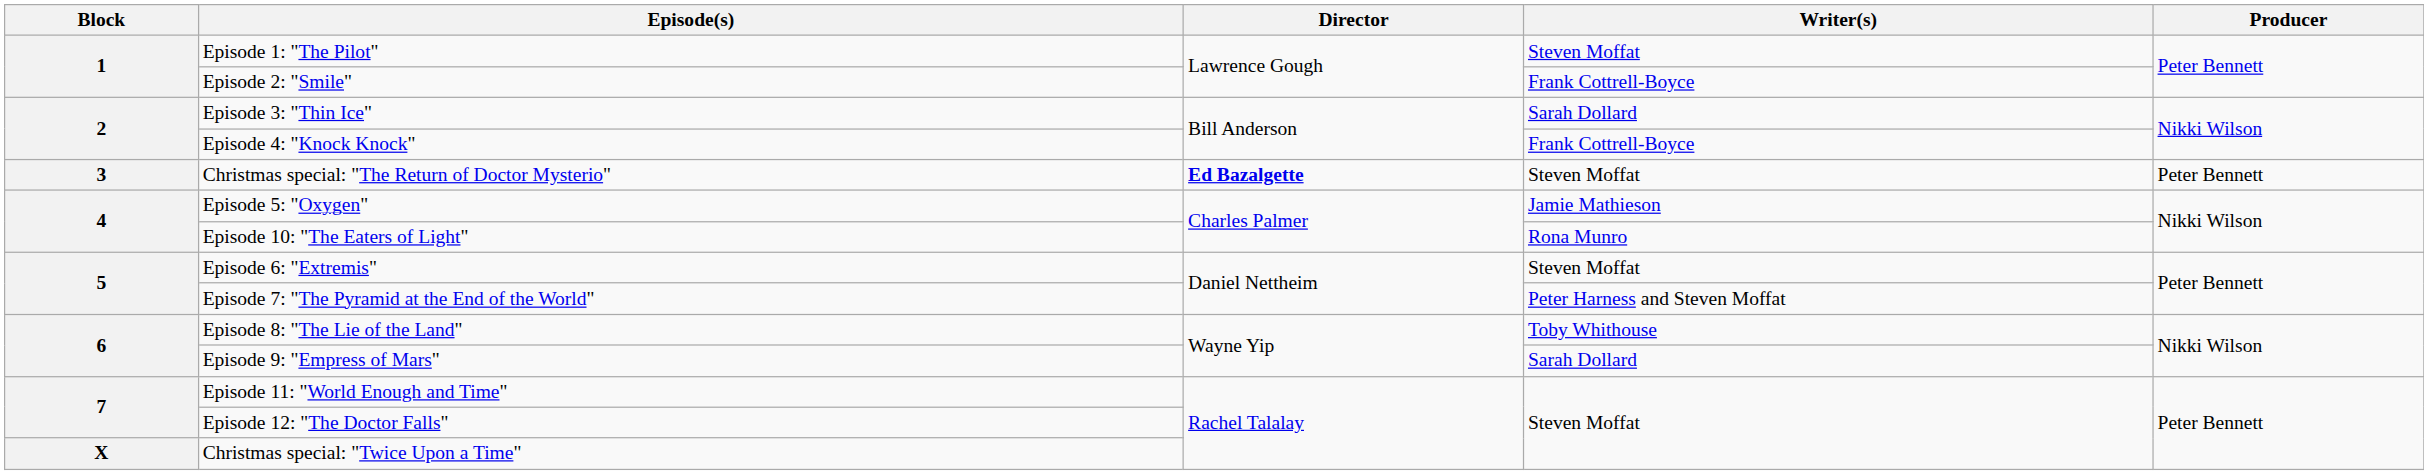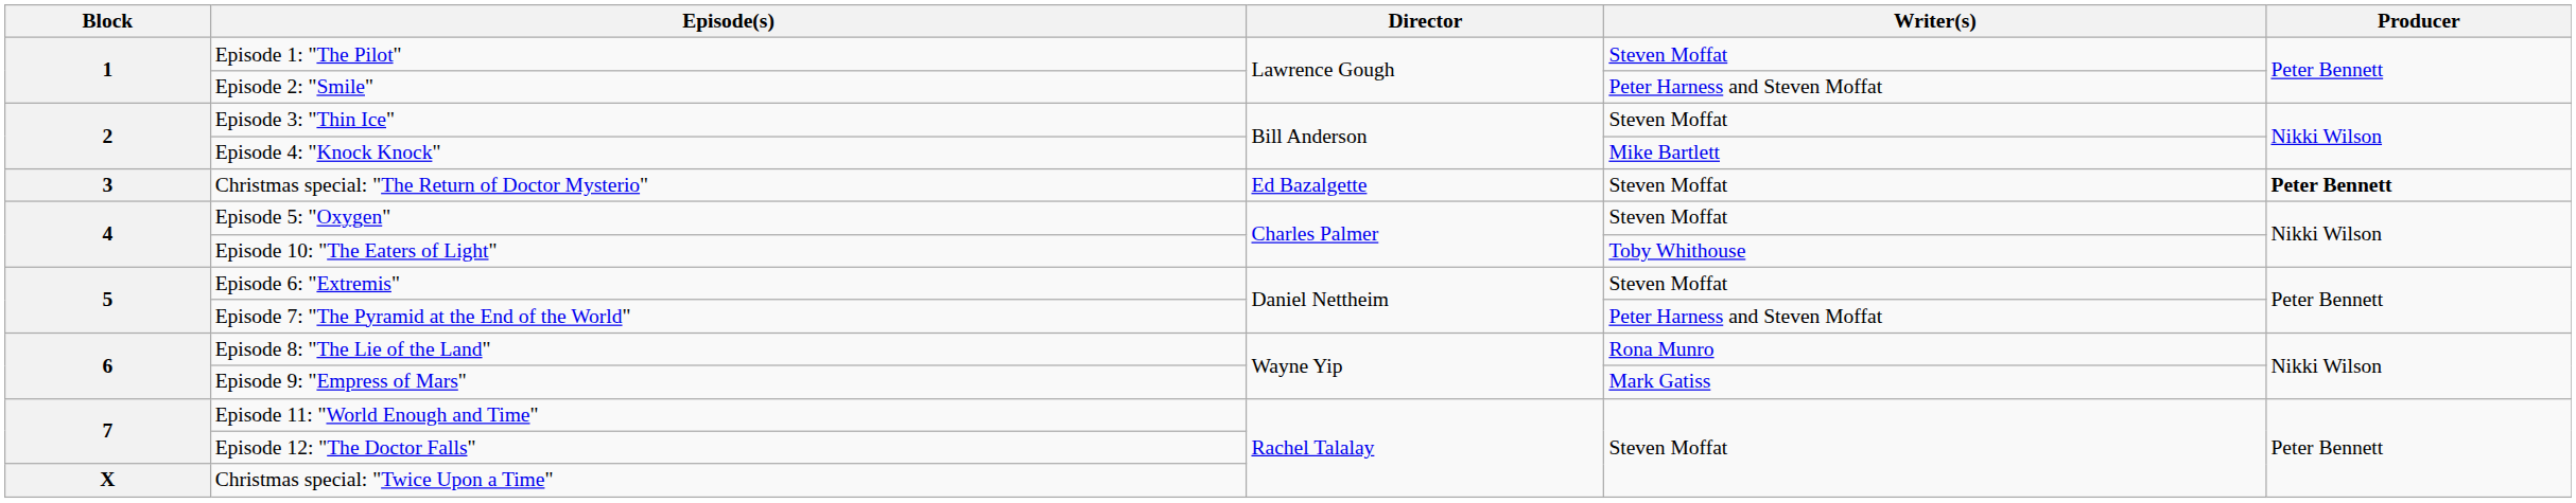Episode 2: "Smile" | Writer(s): Frank Cottrell-Boyce -> Peter Harness and Steven Moffat
Episode 3: "Thin Ice" | Writer(s): Sarah Dollard -> Steven Moffat
Episode 4: "Knock Knock" | Writer(s): Frank Cottrell-Boyce -> Mike Bartlett
Christmas special: "The Return of Doctor Mysterio" | Director: bold -> normal
Christmas special: "The Return of Doctor Mysterio" | Producer: normal -> bold
Episode 5: "Oxygen" | Writer(s): Jamie Mathieson -> Steven Moffat
Episode 10: "The Eaters of Light" | Writer(s): Rona Munro -> Toby Whithouse
Episode 8: "The Lie of the Land" | Writer(s): Toby Whithouse -> Rona Munro
Episode 9: "Empress of Mars" | Writer(s): Sarah Dollard -> Mark Gatiss
